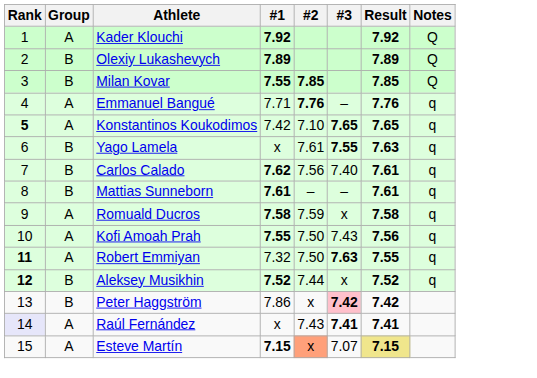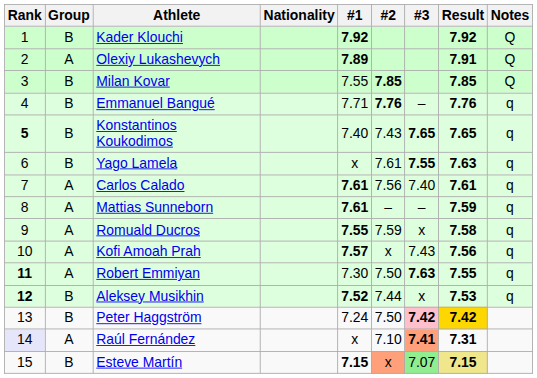+ column: Nationality
Kader Klouchi | Group: A -> B
Olexiy Lukashevych | Group: B -> A
Olexiy Lukashevych | Result: 7.89 -> 7.91
Milan Kovar | #1: bold -> normal
Emmanuel Bangué | Group: A -> B
Konstantinos Koukodimos | Group: A -> B
Konstantinos Koukodimos | #1: 7.42 -> 7.40
Konstantinos Koukodimos | #2: 7.10 -> 7.43
Carlos Calado | Group: B -> A
Carlos Calado | #1: 7.62 -> 7.61
Mattias Sunneborn | Group: B -> A
Mattias Sunneborn | Result: 7.61 -> 7.59
Romuald Ducros | #1: 7.58 -> 7.55
Kofi Amoah Prah | #1: 7.55 -> 7.57
Kofi Amoah Prah | #2: 7.50 -> x
Robert Emmiyan | #1: 7.32 -> 7.30
Aleksey Musikhin | Result: 7.52 -> 7.53
Peter Haggström | #1: 7.86 -> 7.24
Peter Haggström | #2: x -> 7.50
Peter Haggström | Result: no background -> gold background
Raúl Fernández | #2: 7.43 -> 7.10
Raúl Fernández | #3: no background -> lightsalmon background
Raúl Fernández | Result: 7.41 -> 7.31
Esteve Martín | Group: A -> B
Esteve Martín | #3: no background -> lightgreen background
